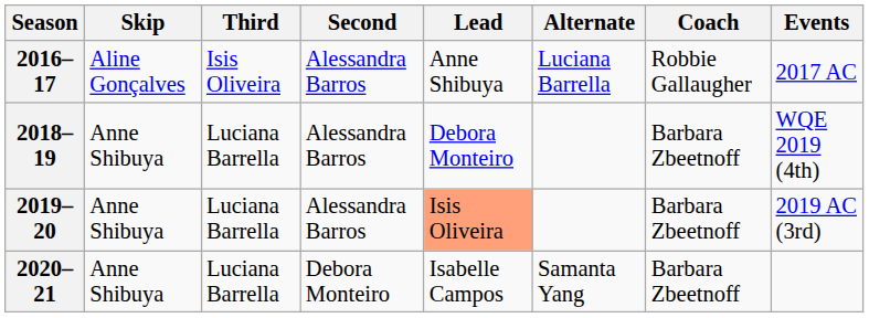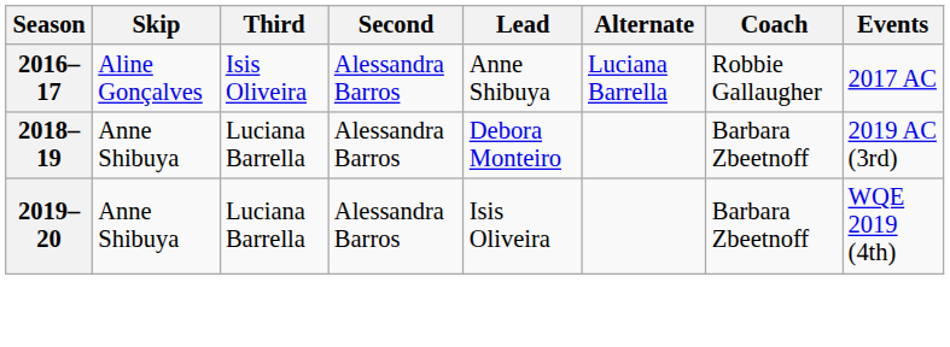2018–19 | Events: WQE 2019 (4th) -> 2019 AC (3rd)
2019–20 | Lead: lightsalmon background -> no background
2019–20 | Events: 2019 AC (3rd) -> WQE 2019 (4th)
- row: 2020–21 | Anne Shibuya | Luciana Barrella | Debora Monteiro | Isabelle Campos | Samanta Yang | Barbara Zbeetnoff
